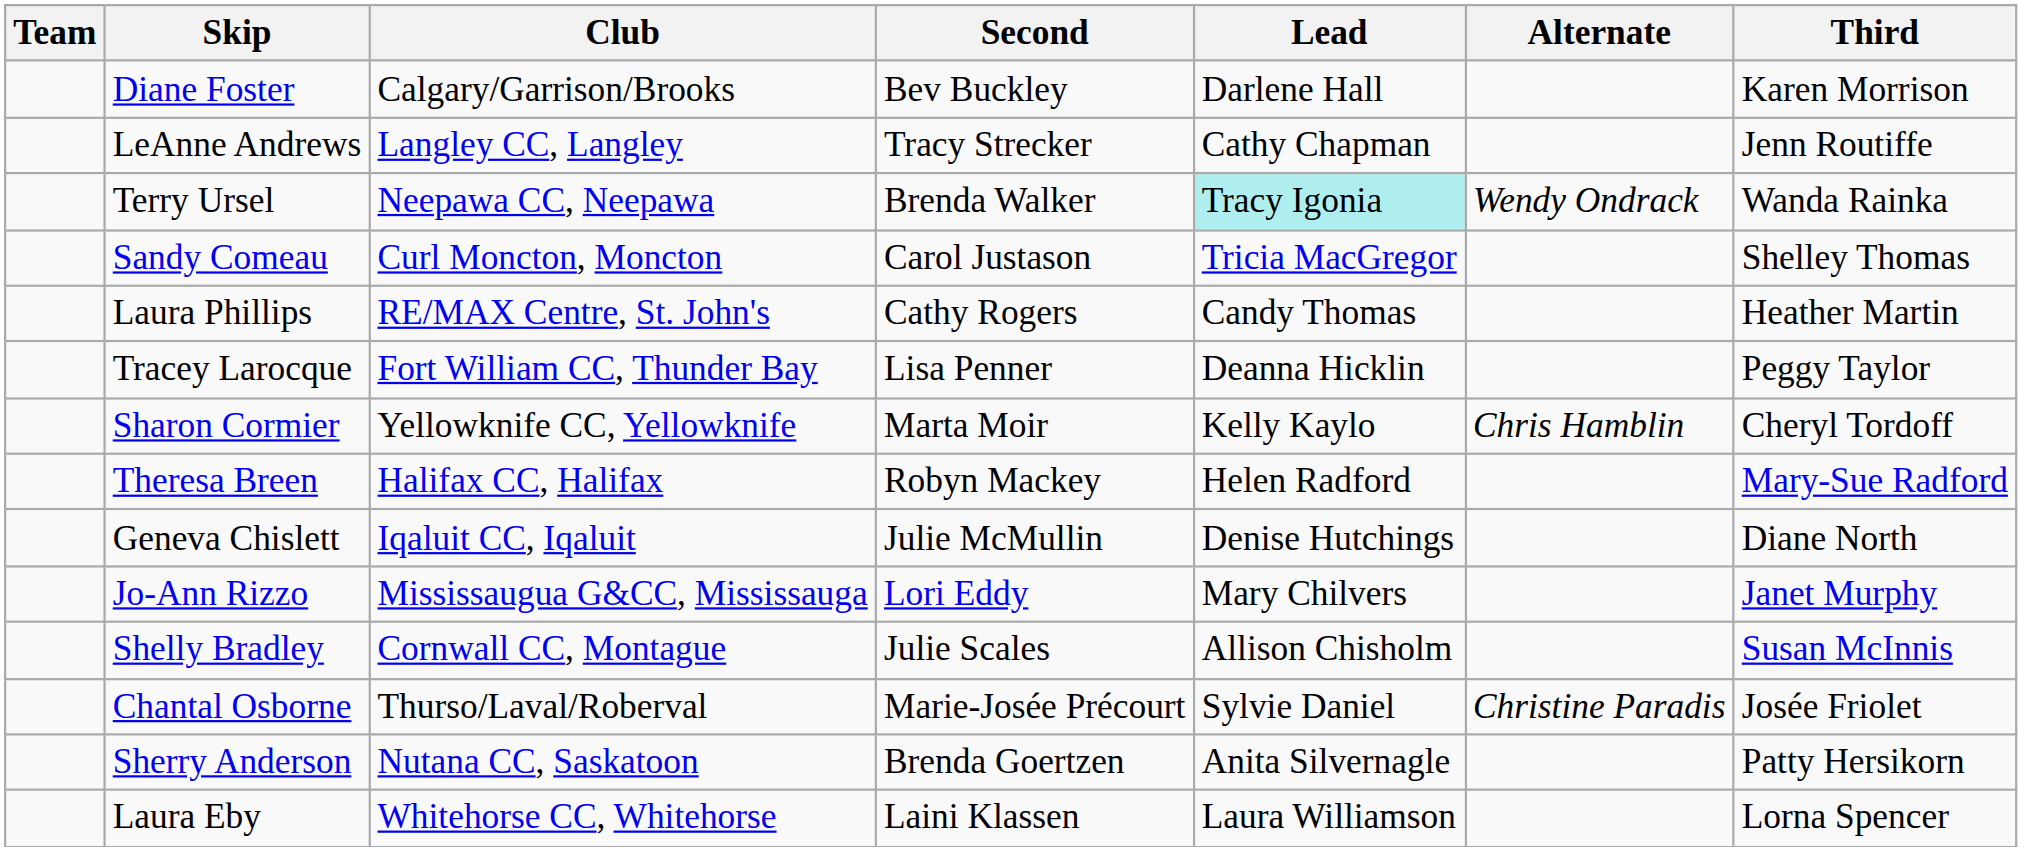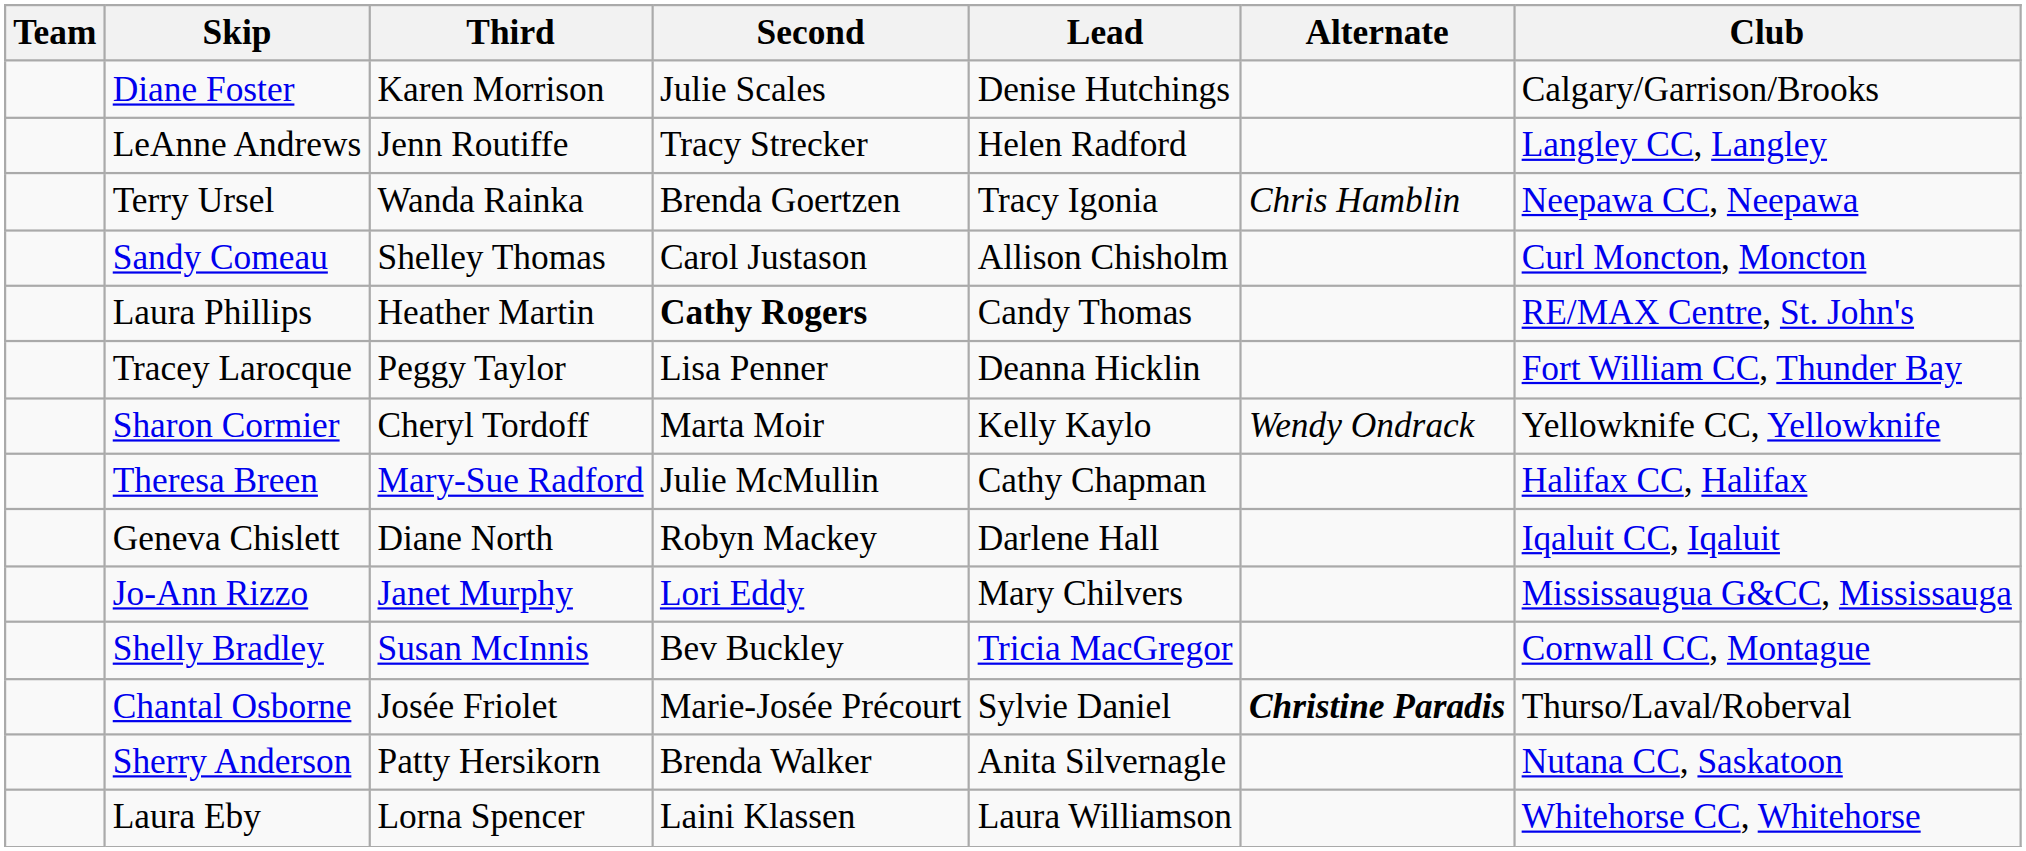columns swapped: Third <-> Club
Diane Foster | Second: Bev Buckley -> Julie Scales
Diane Foster | Lead: Darlene Hall -> Denise Hutchings
LeAnne Andrews | Lead: Cathy Chapman -> Helen Radford
Terry Ursel | Second: Brenda Walker -> Brenda Goertzen
Terry Ursel | Lead: paleturquoise background -> no background
Terry Ursel | Alternate: Wendy Ondrack -> Chris Hamblin
Sandy Comeau | Lead: Tricia MacGregor -> Allison Chisholm
Laura Phillips | Second: normal -> bold
Sharon Cormier | Alternate: Chris Hamblin -> Wendy Ondrack
Theresa Breen | Second: Robyn Mackey -> Julie McMullin
Theresa Breen | Lead: Helen Radford -> Cathy Chapman
Geneva Chislett | Second: Julie McMullin -> Robyn Mackey
Geneva Chislett | Lead: Denise Hutchings -> Darlene Hall
Shelly Bradley | Second: Julie Scales -> Bev Buckley
Shelly Bradley | Lead: Allison Chisholm -> Tricia MacGregor
Chantal Osborne | Alternate: normal -> bold
Sherry Anderson | Second: Brenda Goertzen -> Brenda Walker
